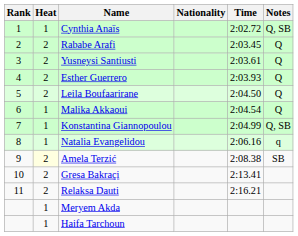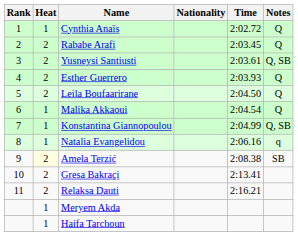Cynthia Anaïs | Notes: Q, SB -> Q
Yusneysi Santiusti | Notes: Q -> Q, SB
